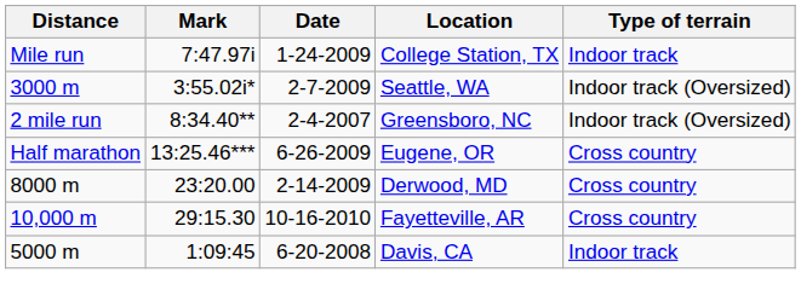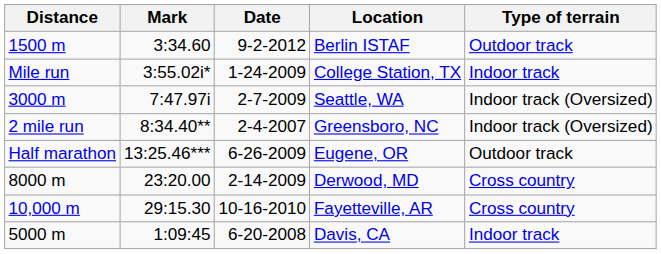+ row: 1500 m | 3:34.60 | 9-2-2012 | Berlin ISTAF | Outdoor track
College Station, TX | Mark: 7:47.97i -> 3:55.02i*
Seattle, WA | Mark: 3:55.02i* -> 7:47.97i
Eugene, OR | Type of terrain: Cross country -> Outdoor track
